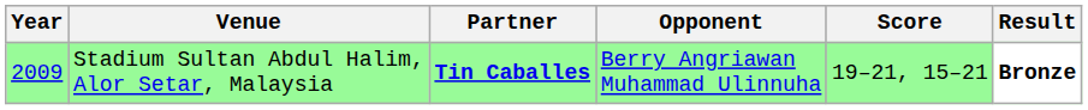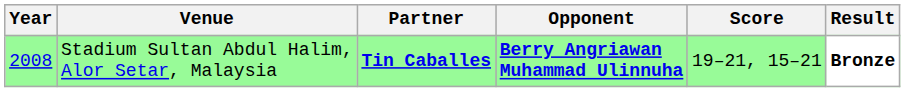Stadium Sultan Abdul Halim, Alor Setar, Malaysia | Year: 2009 -> 2008
Stadium Sultan Abdul Halim, Alor Setar, Malaysia | Opponent: normal -> bold
